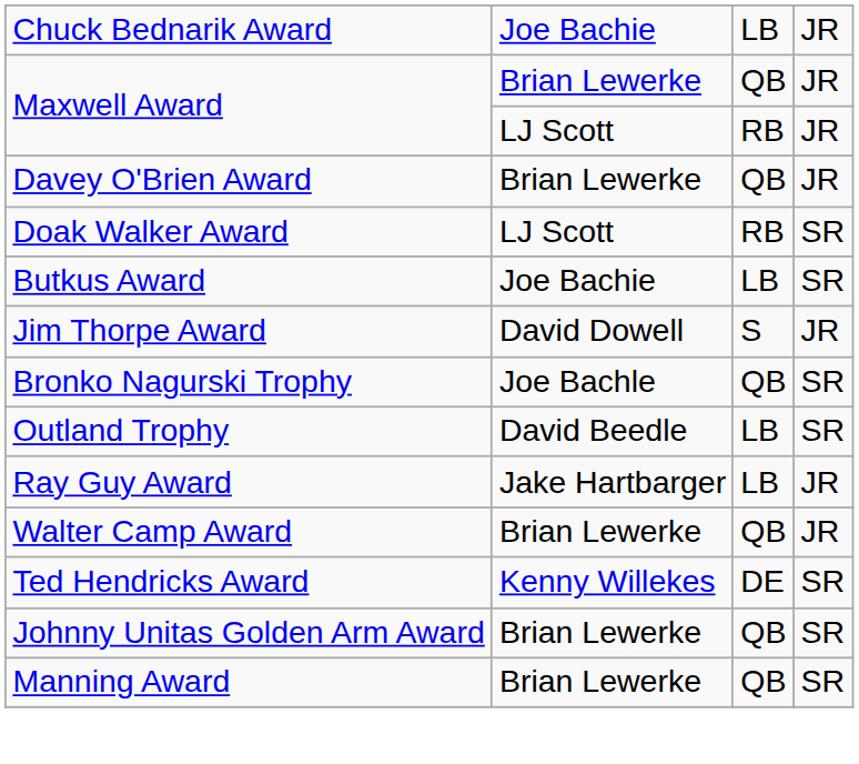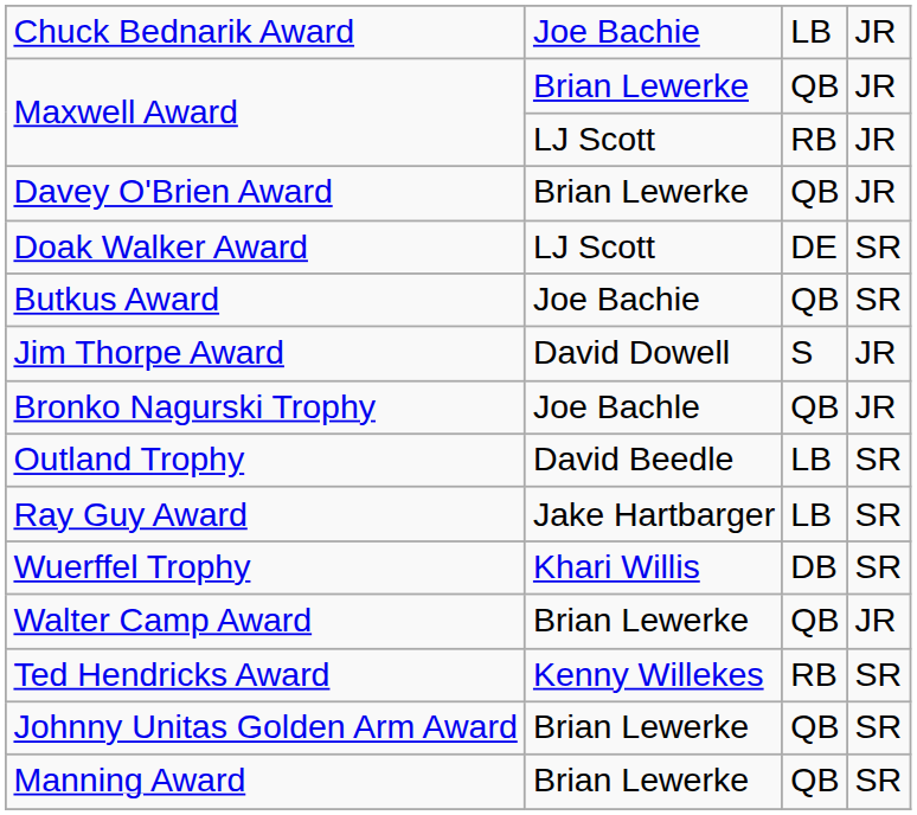Doak Walker Award | column 3: RB -> DE
Butkus Award | column 3: LB -> QB
Bronko Nagurski Trophy | column 4: SR -> JR
Ray Guy Award | column 4: JR -> SR
+ row: Wuerffel Trophy | Khari Willis | DB | SR
Ted Hendricks Award | column 3: DE -> RB
